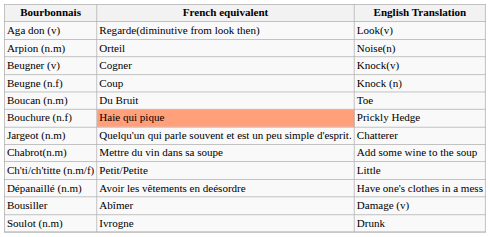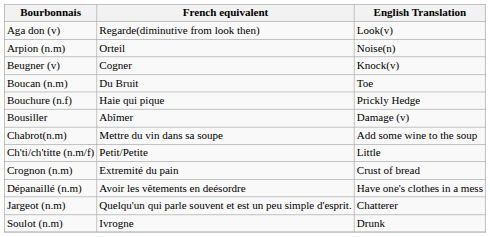- row: Beugne (n.f) | Coup | Knock (n)
Bouchure (n.f) | French equivalent: lightsalmon background -> no background
rows swapped: Bousiller <-> Jargeot (n.m)
+ row: Crognon (n.m) | Extremité du pain | Crust of bread
